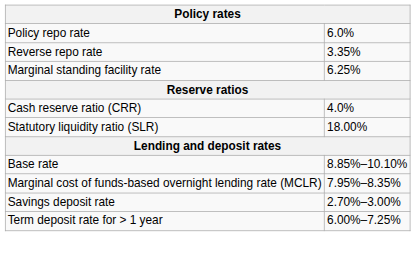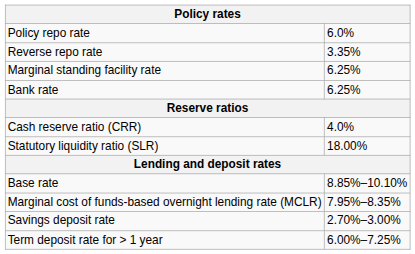+ row: Bank rate | 6.25%
